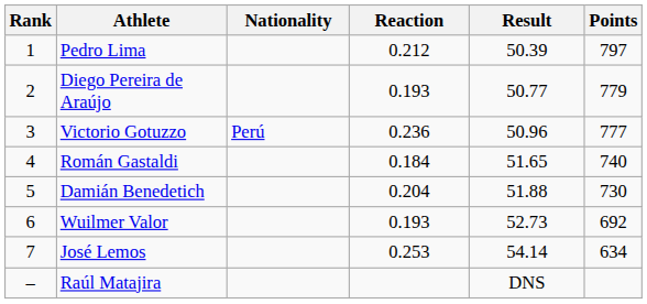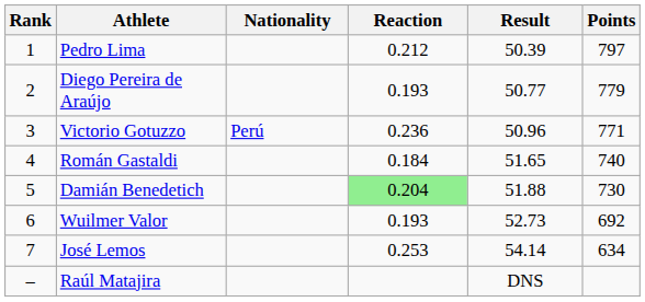Victorio Gotuzzo | Points: 777 -> 771
Damián Benedetich | Reaction: no background -> lightgreen background
